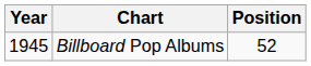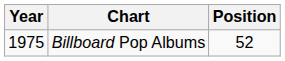Billboard Pop Albums | Year: 1945 -> 1975
